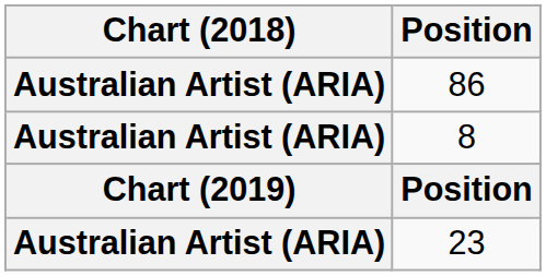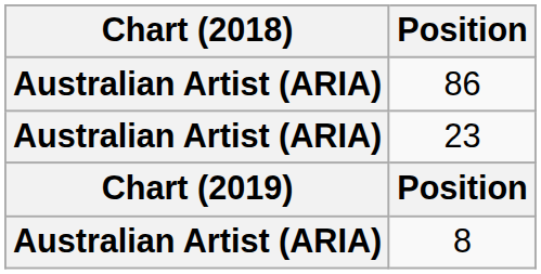rows swapped: 8 <-> 23
